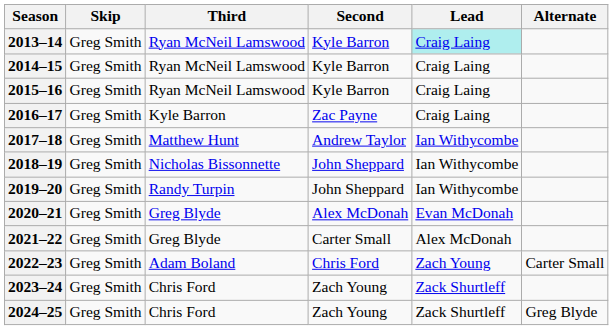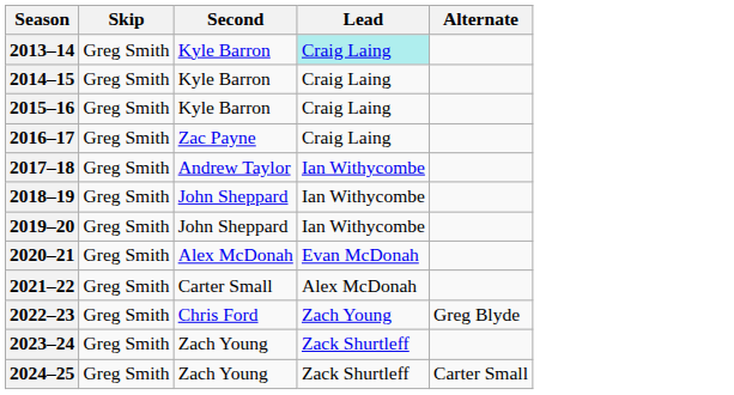- column: Third | Ryan McNeil Lamswood | Ryan McNeil Lamswood | Ryan McNeil Lamswood | Kyle Barron | Matthew Hunt | Nicholas Bissonnette | Randy Turpin | Greg Blyde | Greg Blyde | Adam Boland | Chris Ford | Chris Ford
2022–23 | Alternate: Carter Small -> Greg Blyde
2024–25 | Alternate: Greg Blyde -> Carter Small
